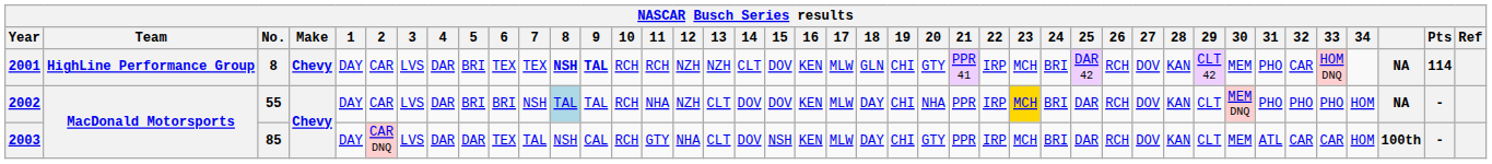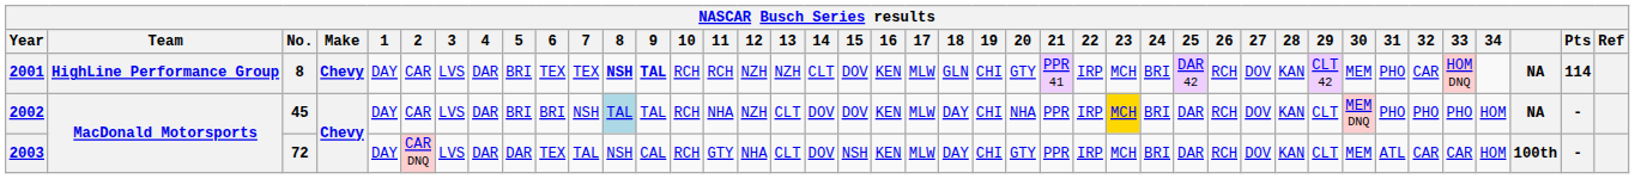2002 | No.: 55 -> 45
2003 | No.: 85 -> 72
